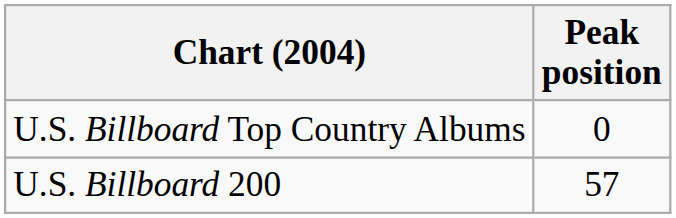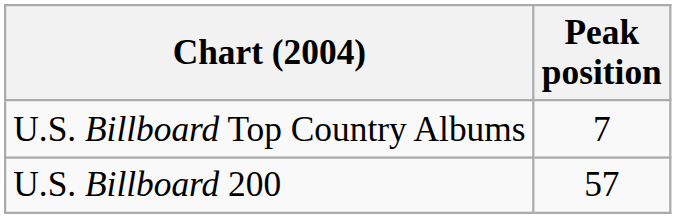U.S. Billboard Top Country Albums | Peak position: 0 -> 7
